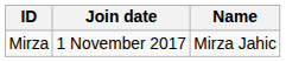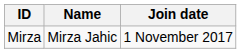columns swapped: Name <-> Join date
